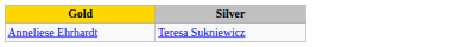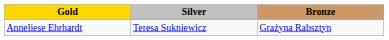+ column: Bronze | Grażyna Rabsztyn
